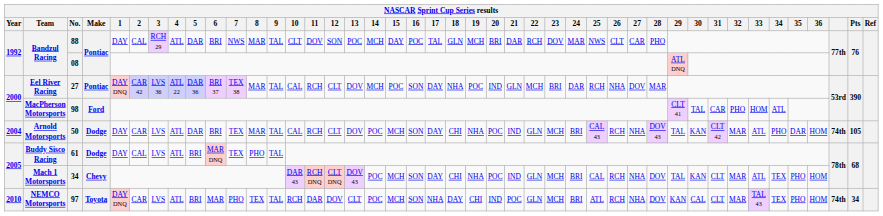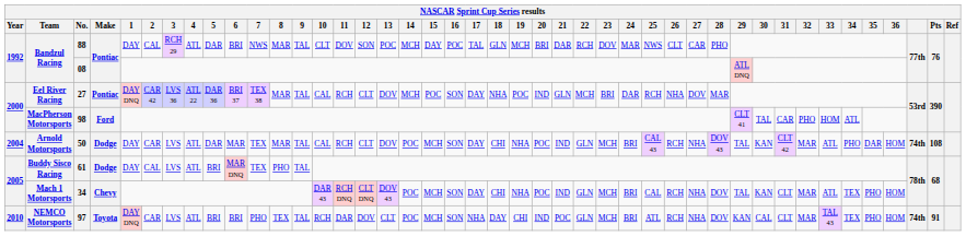50 | 6: BRI -> MAR
50 | Pts: 105 -> 108
97 | 6: MAR -> BRI
97 | Pts: 34 -> 91
